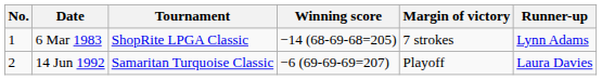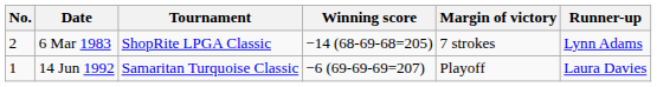6 Mar 1983 | No.: 1 -> 2
14 Jun 1992 | No.: 2 -> 1
